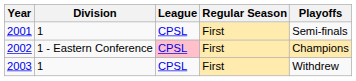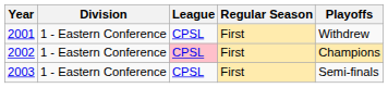2001 | Division: 1 -> 1 - Eastern Conference
2001 | Playoffs: Semi-finals -> Withdrew
2003 | Division: 1 -> 1 - Eastern Conference
2003 | Playoffs: Withdrew -> Semi-finals
